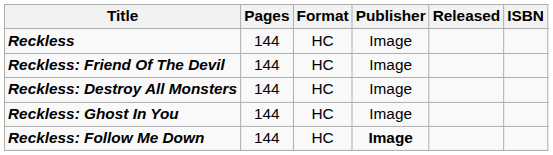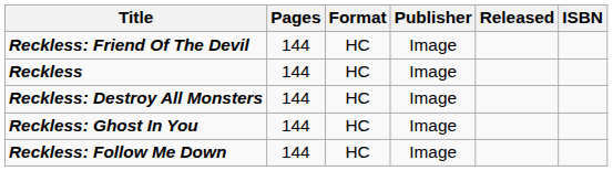rows swapped: Reckless <-> Reckless: Friend Of The Devil
Reckless: Follow Me Down | Publisher: bold -> normal
